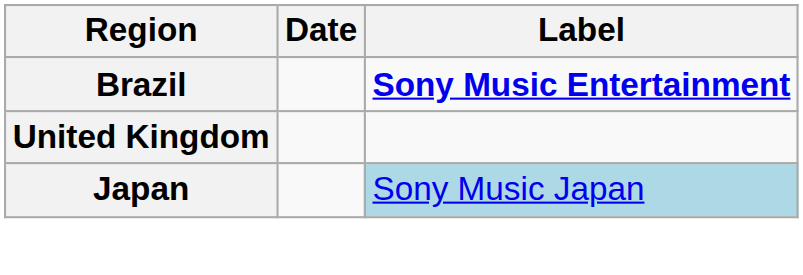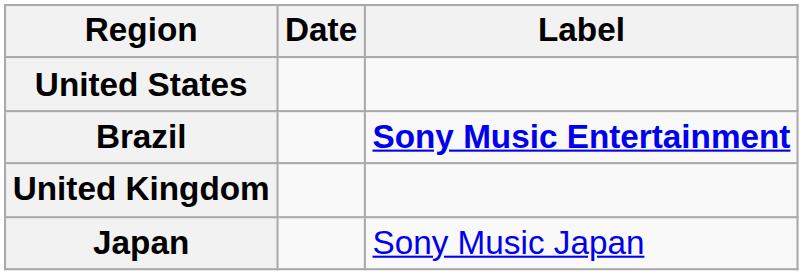+ row: United States
Japan | Label: lightblue background -> no background
